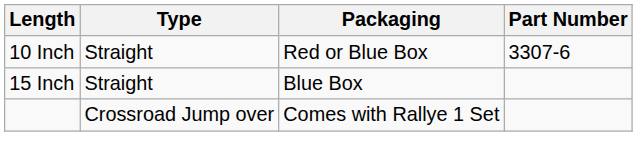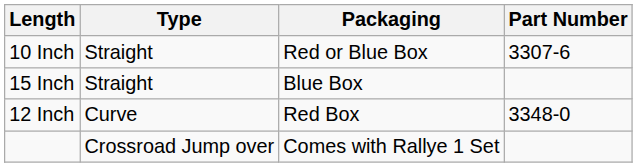+ row: 12 Inch | Curve | Red Box | 3348-0
